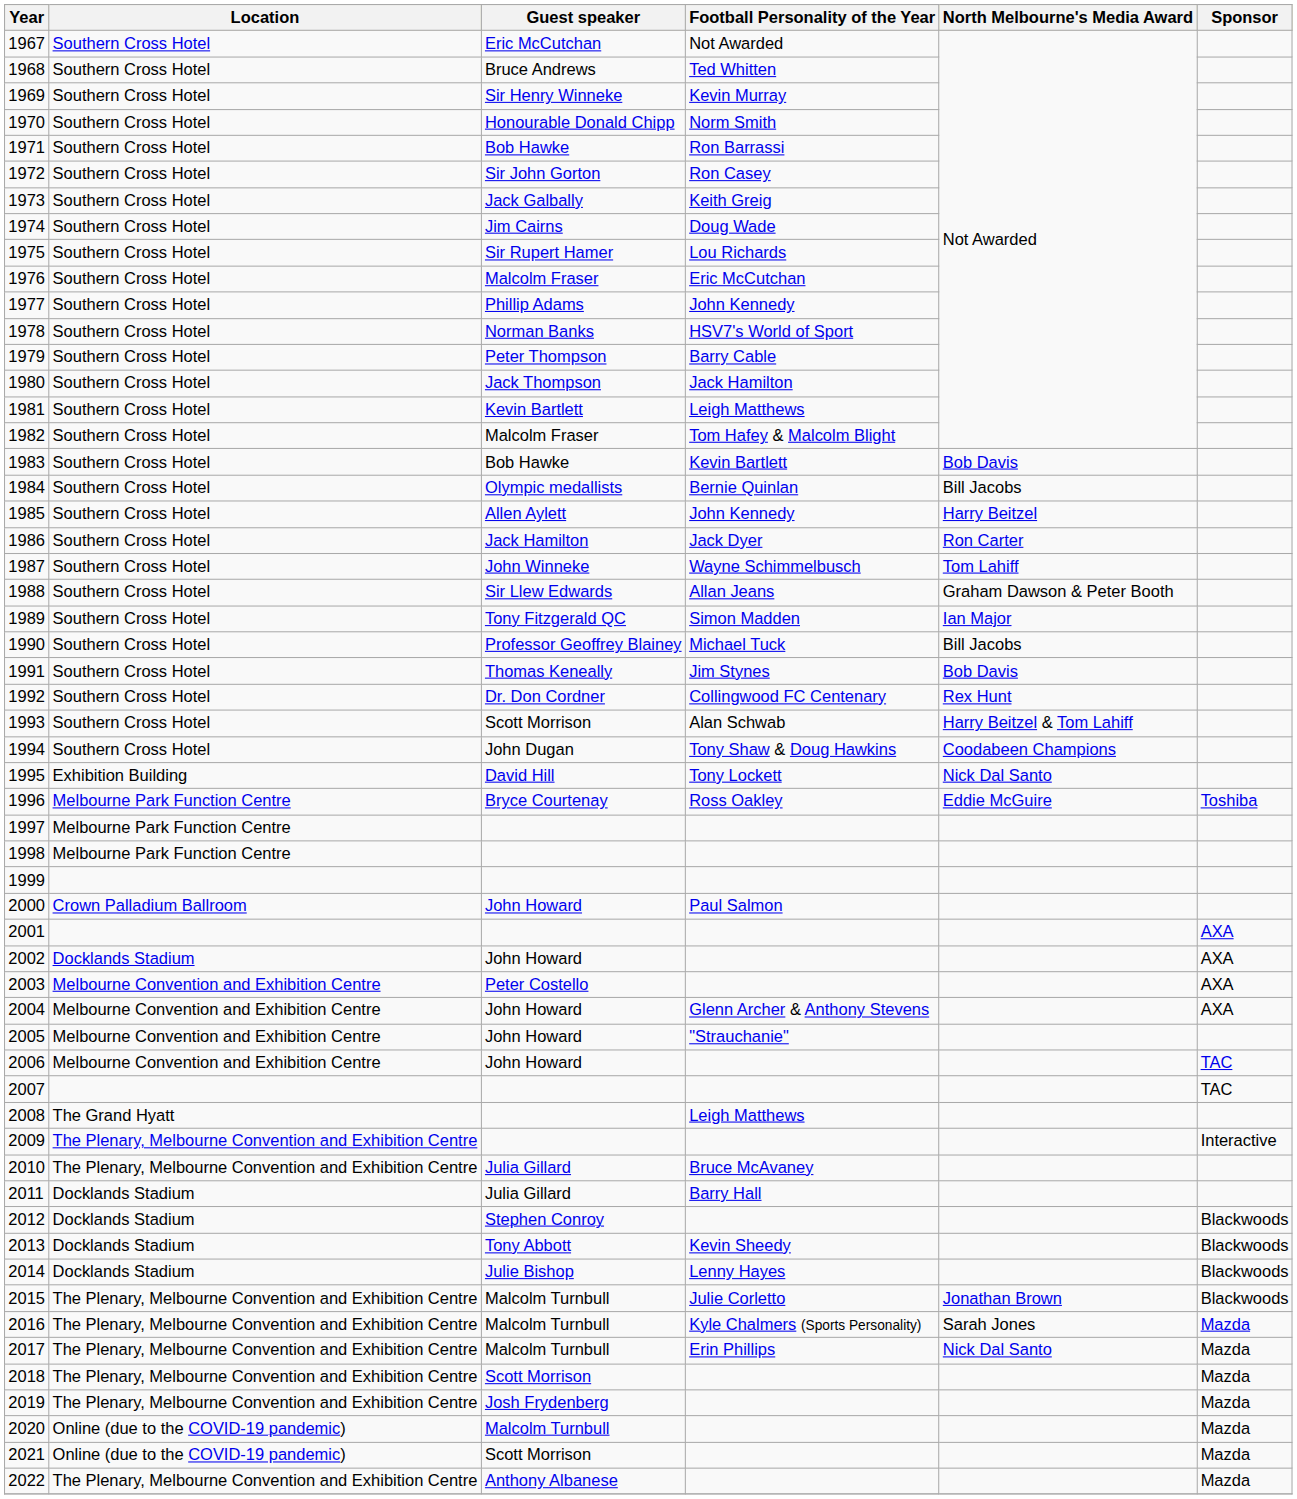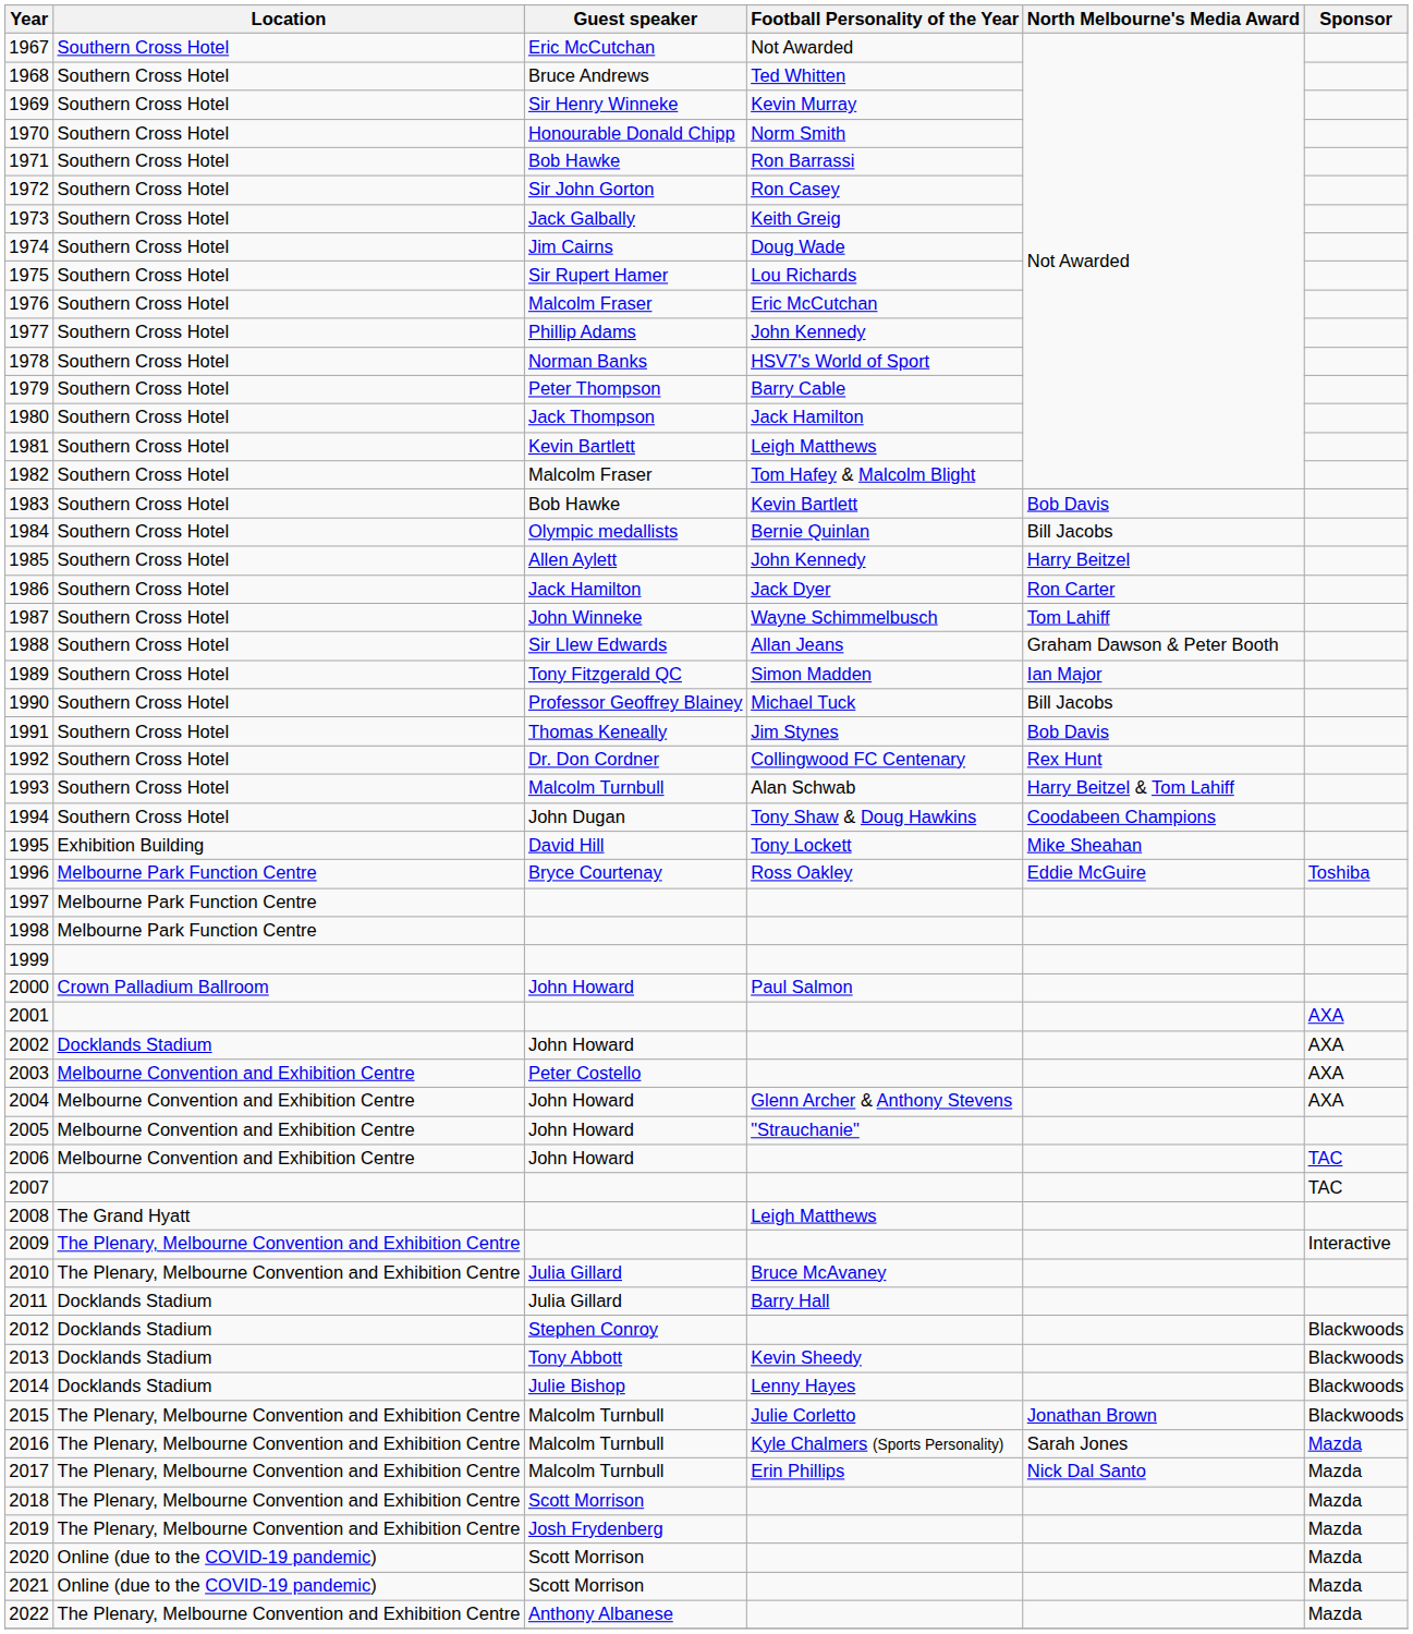1993 | Guest speaker: Scott Morrison -> Malcolm Turnbull
1995 | North Melbourne's Media Award: Nick Dal Santo -> Mike Sheahan
2020 | Guest speaker: Malcolm Turnbull -> Scott Morrison
